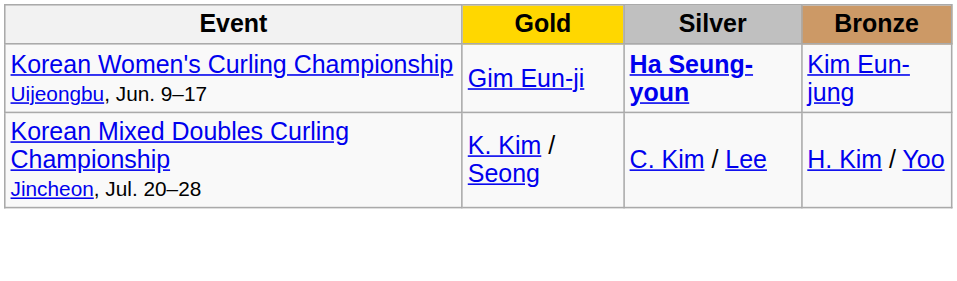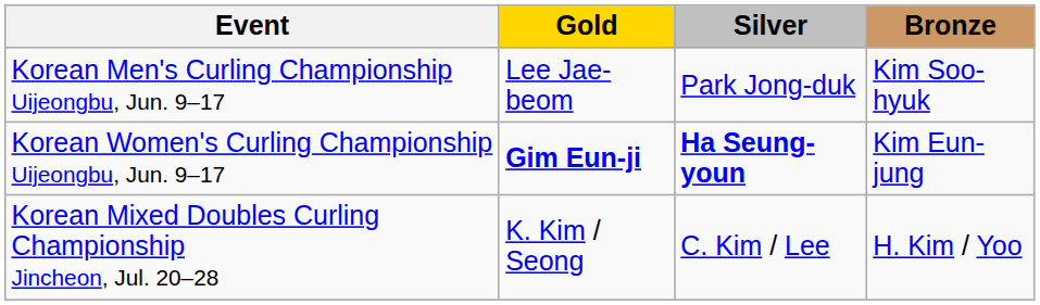+ row: Korean Men's Curling Championship Uijeongbu, Jun. 9–17 | Lee Jae-beom | Park Jong-duk | Kim Soo-hyuk
Korean Women's Curling Championship Uijeongbu, Jun. 9–17 | Gold: normal -> bold
